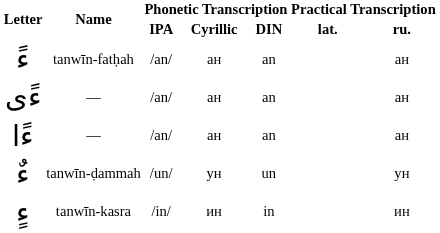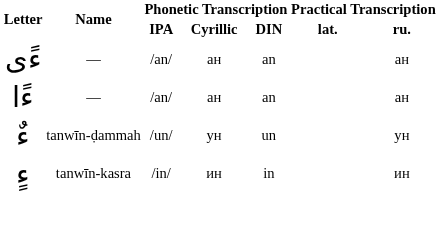- row: ءً | tanwīn-fatḥah | /an/ | ан | an | ан
